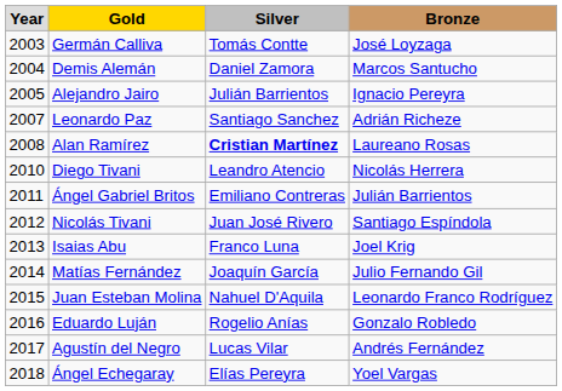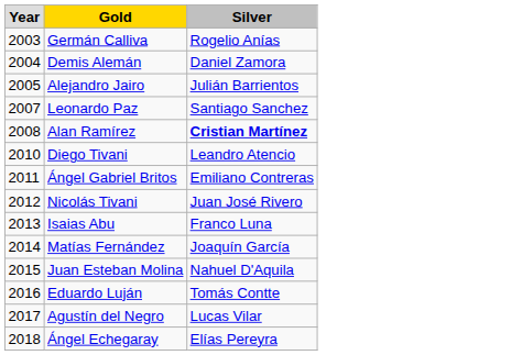- column: Bronze | José Loyzaga | Marcos Santucho | Ignacio Pereyra | Adrián Richeze | Laureano Rosas | Nicolás Herrera | Julián Barrientos | Santiago Espíndola | Joel Krig | Julio Fernando Gil | Leonardo Franco Rodríguez | Gonzalo Robledo | Andrés Fernández | Yoel Vargas
Germán Calliva | Silver: Tomás Contte -> Rogelio Anías
Eduardo Luján | Silver: Rogelio Anías -> Tomás Contte
